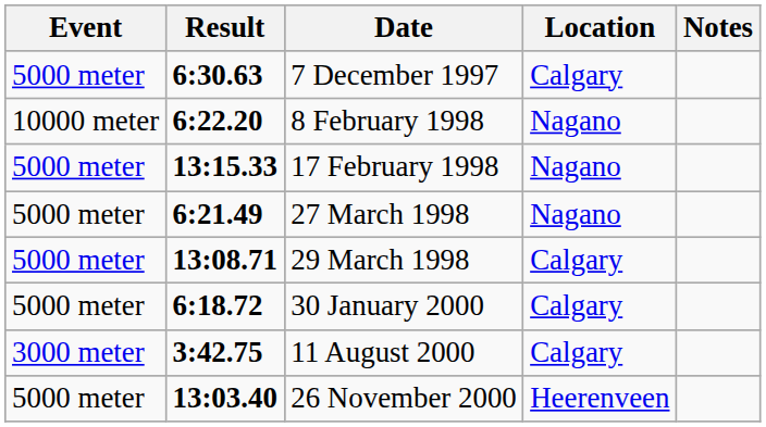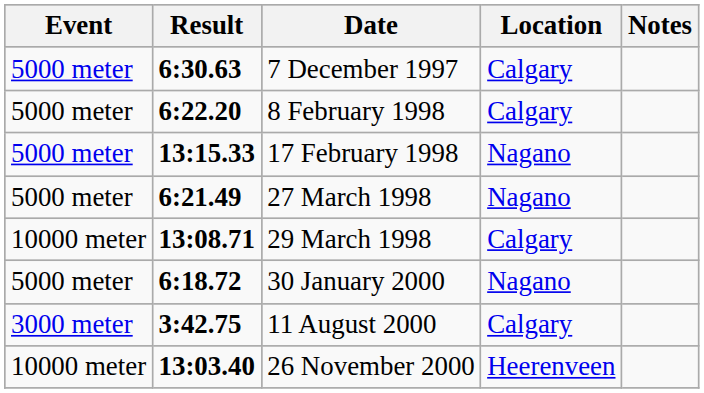8 February 1998 | Event: 10000 meter -> 5000 meter
8 February 1998 | Location: Nagano -> Calgary
29 March 1998 | Event: 5000 meter -> 10000 meter
30 January 2000 | Location: Calgary -> Nagano
26 November 2000 | Event: 5000 meter -> 10000 meter
